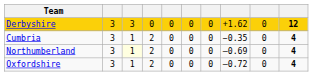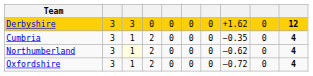Northumberland | column 8: –0.69 -> –0.62
